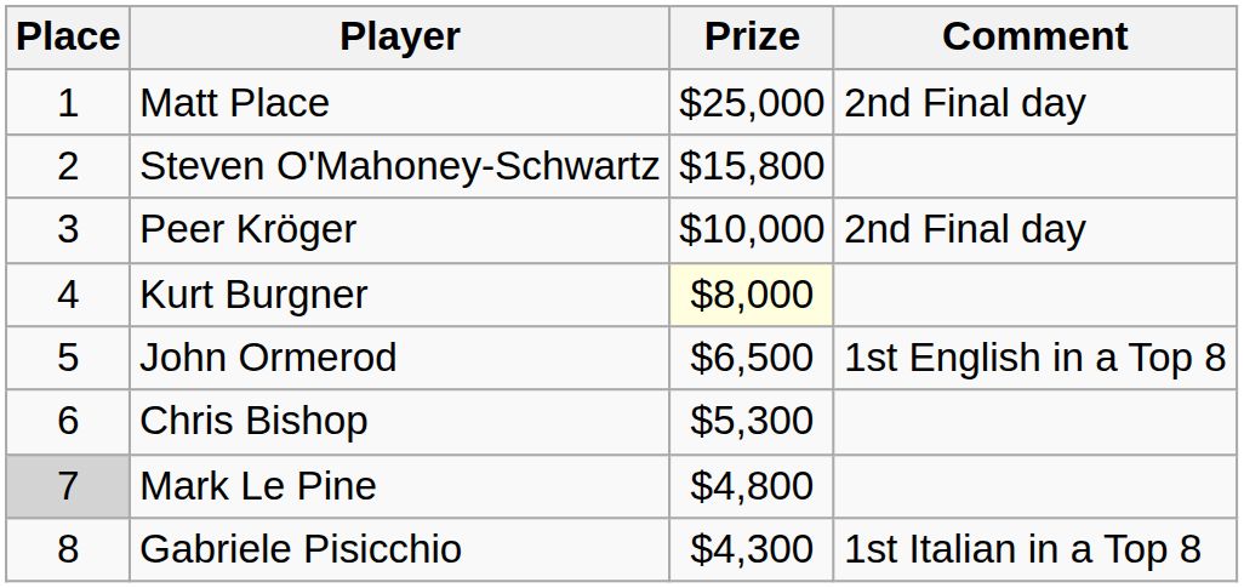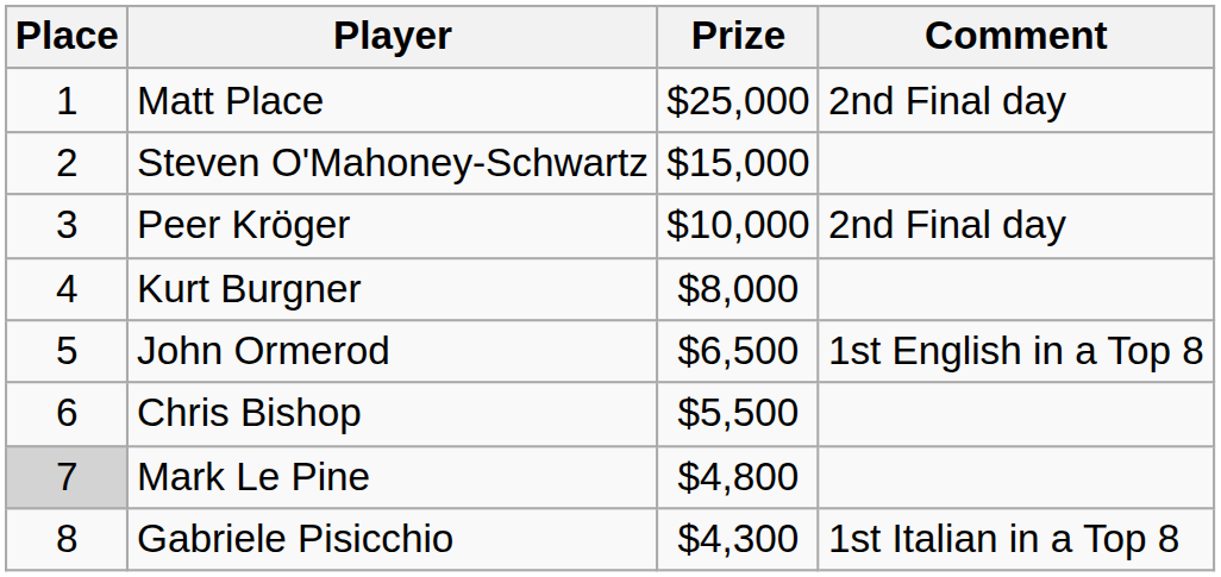Steven O'Mahoney-Schwartz | Prize: $15,800 -> $15,000
Kurt Burgner | Prize: lightyellow background -> no background
Chris Bishop | Prize: $5,300 -> $5,500
